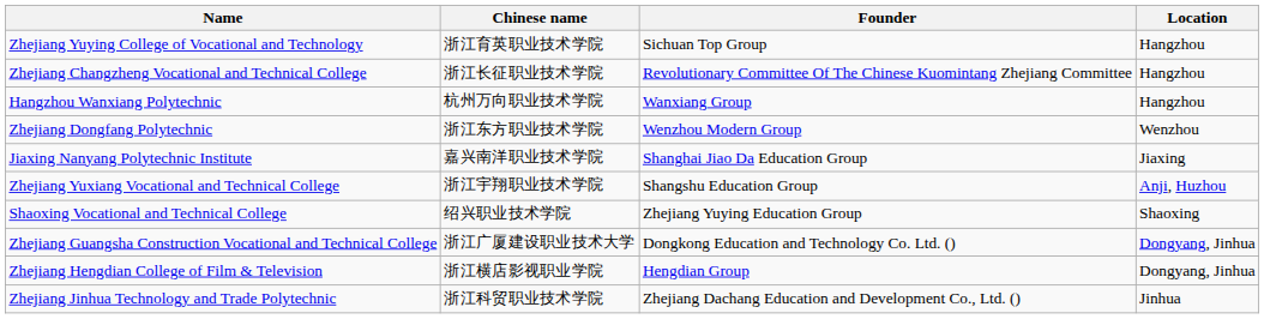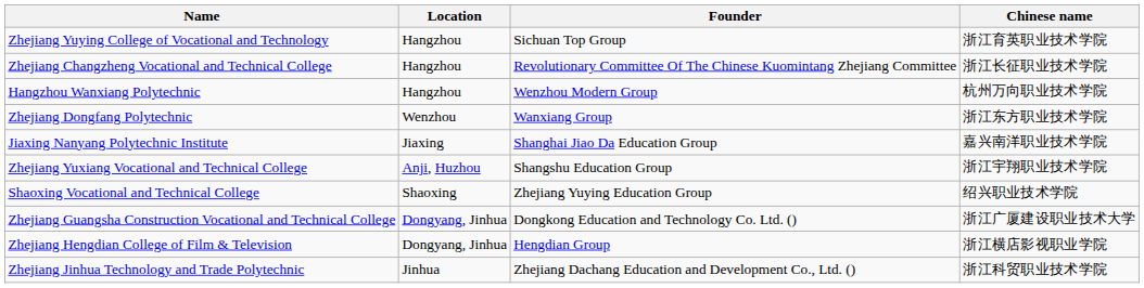columns swapped: Chinese name <-> Location
Hangzhou Wanxiang Polytechnic | Founder: Wanxiang Group -> Wenzhou Modern Group
Zhejiang Dongfang Polytechnic | Founder: Wenzhou Modern Group -> Wanxiang Group
